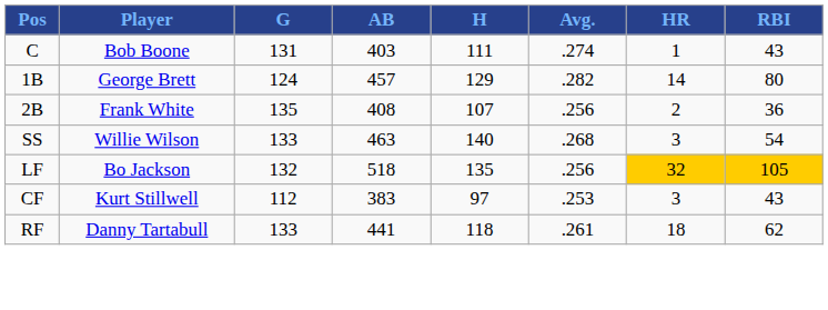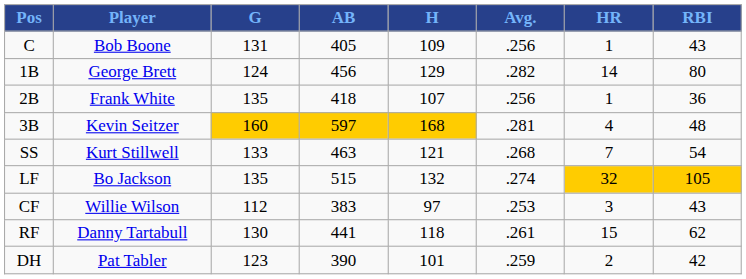C | AB: 403 -> 405
C | H: 111 -> 109
C | Avg.: .274 -> .256
1B | AB: 457 -> 456
2B | AB: 408 -> 418
2B | HR: 2 -> 1
+ row: 3B | Kevin Seitzer | 160 | 597 | 168 | .281 | 4 | 48
SS | Player: Willie Wilson -> Kurt Stillwell
SS | H: 140 -> 121
SS | HR: 3 -> 7
LF | G: 132 -> 135
LF | AB: 518 -> 515
LF | H: 135 -> 132
LF | Avg.: .256 -> .274
CF | Player: Kurt Stillwell -> Willie Wilson
RF | G: 133 -> 130
RF | HR: 18 -> 15
+ row: DH | Pat Tabler | 123 | 390 | 101 | .259 | 2 | 42
